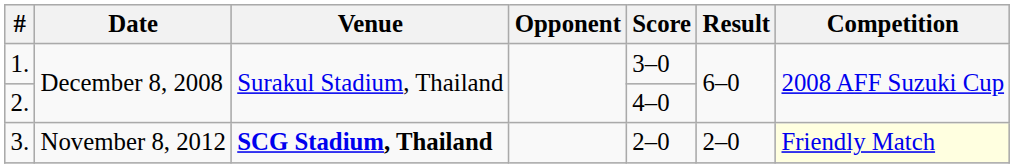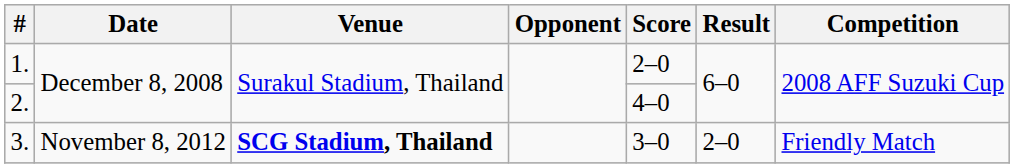1. | Score: 3–0 -> 2–0
3. | Score: 2–0 -> 3–0
3. | Competition: lightyellow background -> no background
